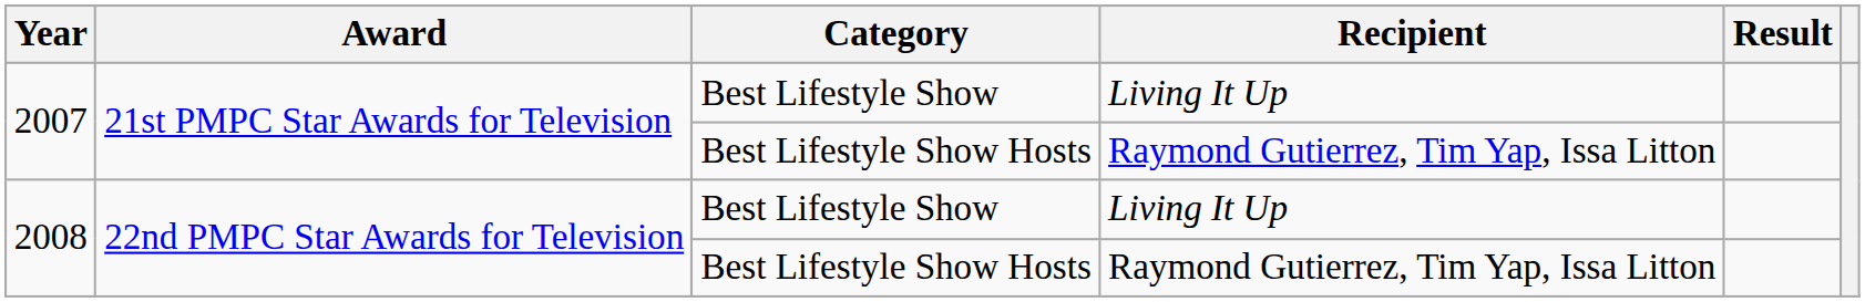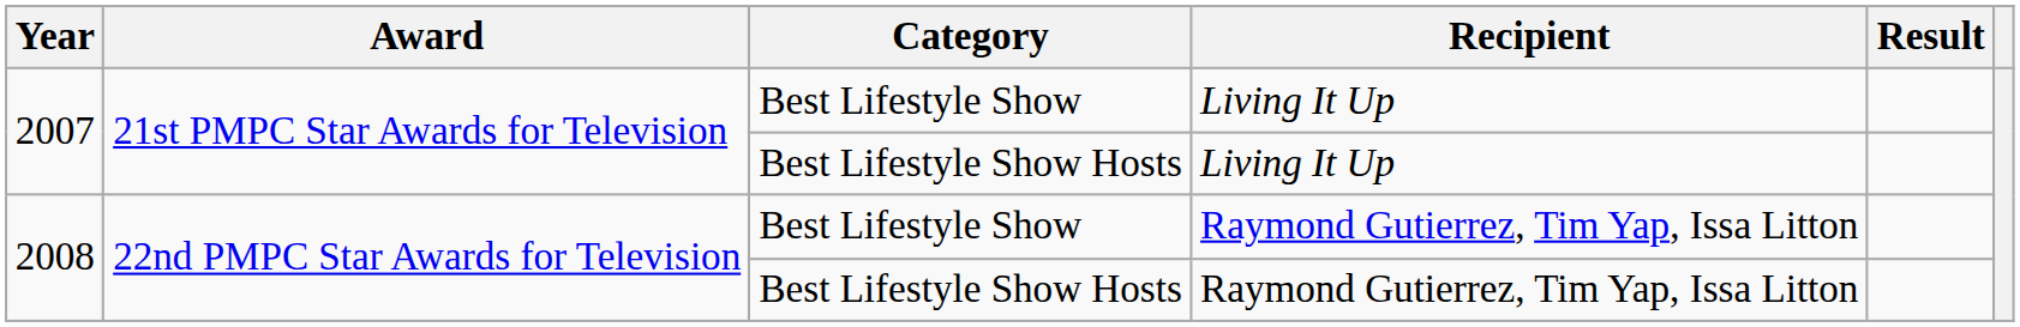2007 / Best Lifestyle Show Hosts | Recipient: Raymond Gutierrez, Tim Yap, Issa Litton -> Living It Up
2008 / Best Lifestyle Show | Recipient: Living It Up -> Raymond Gutierrez, Tim Yap, Issa Litton
